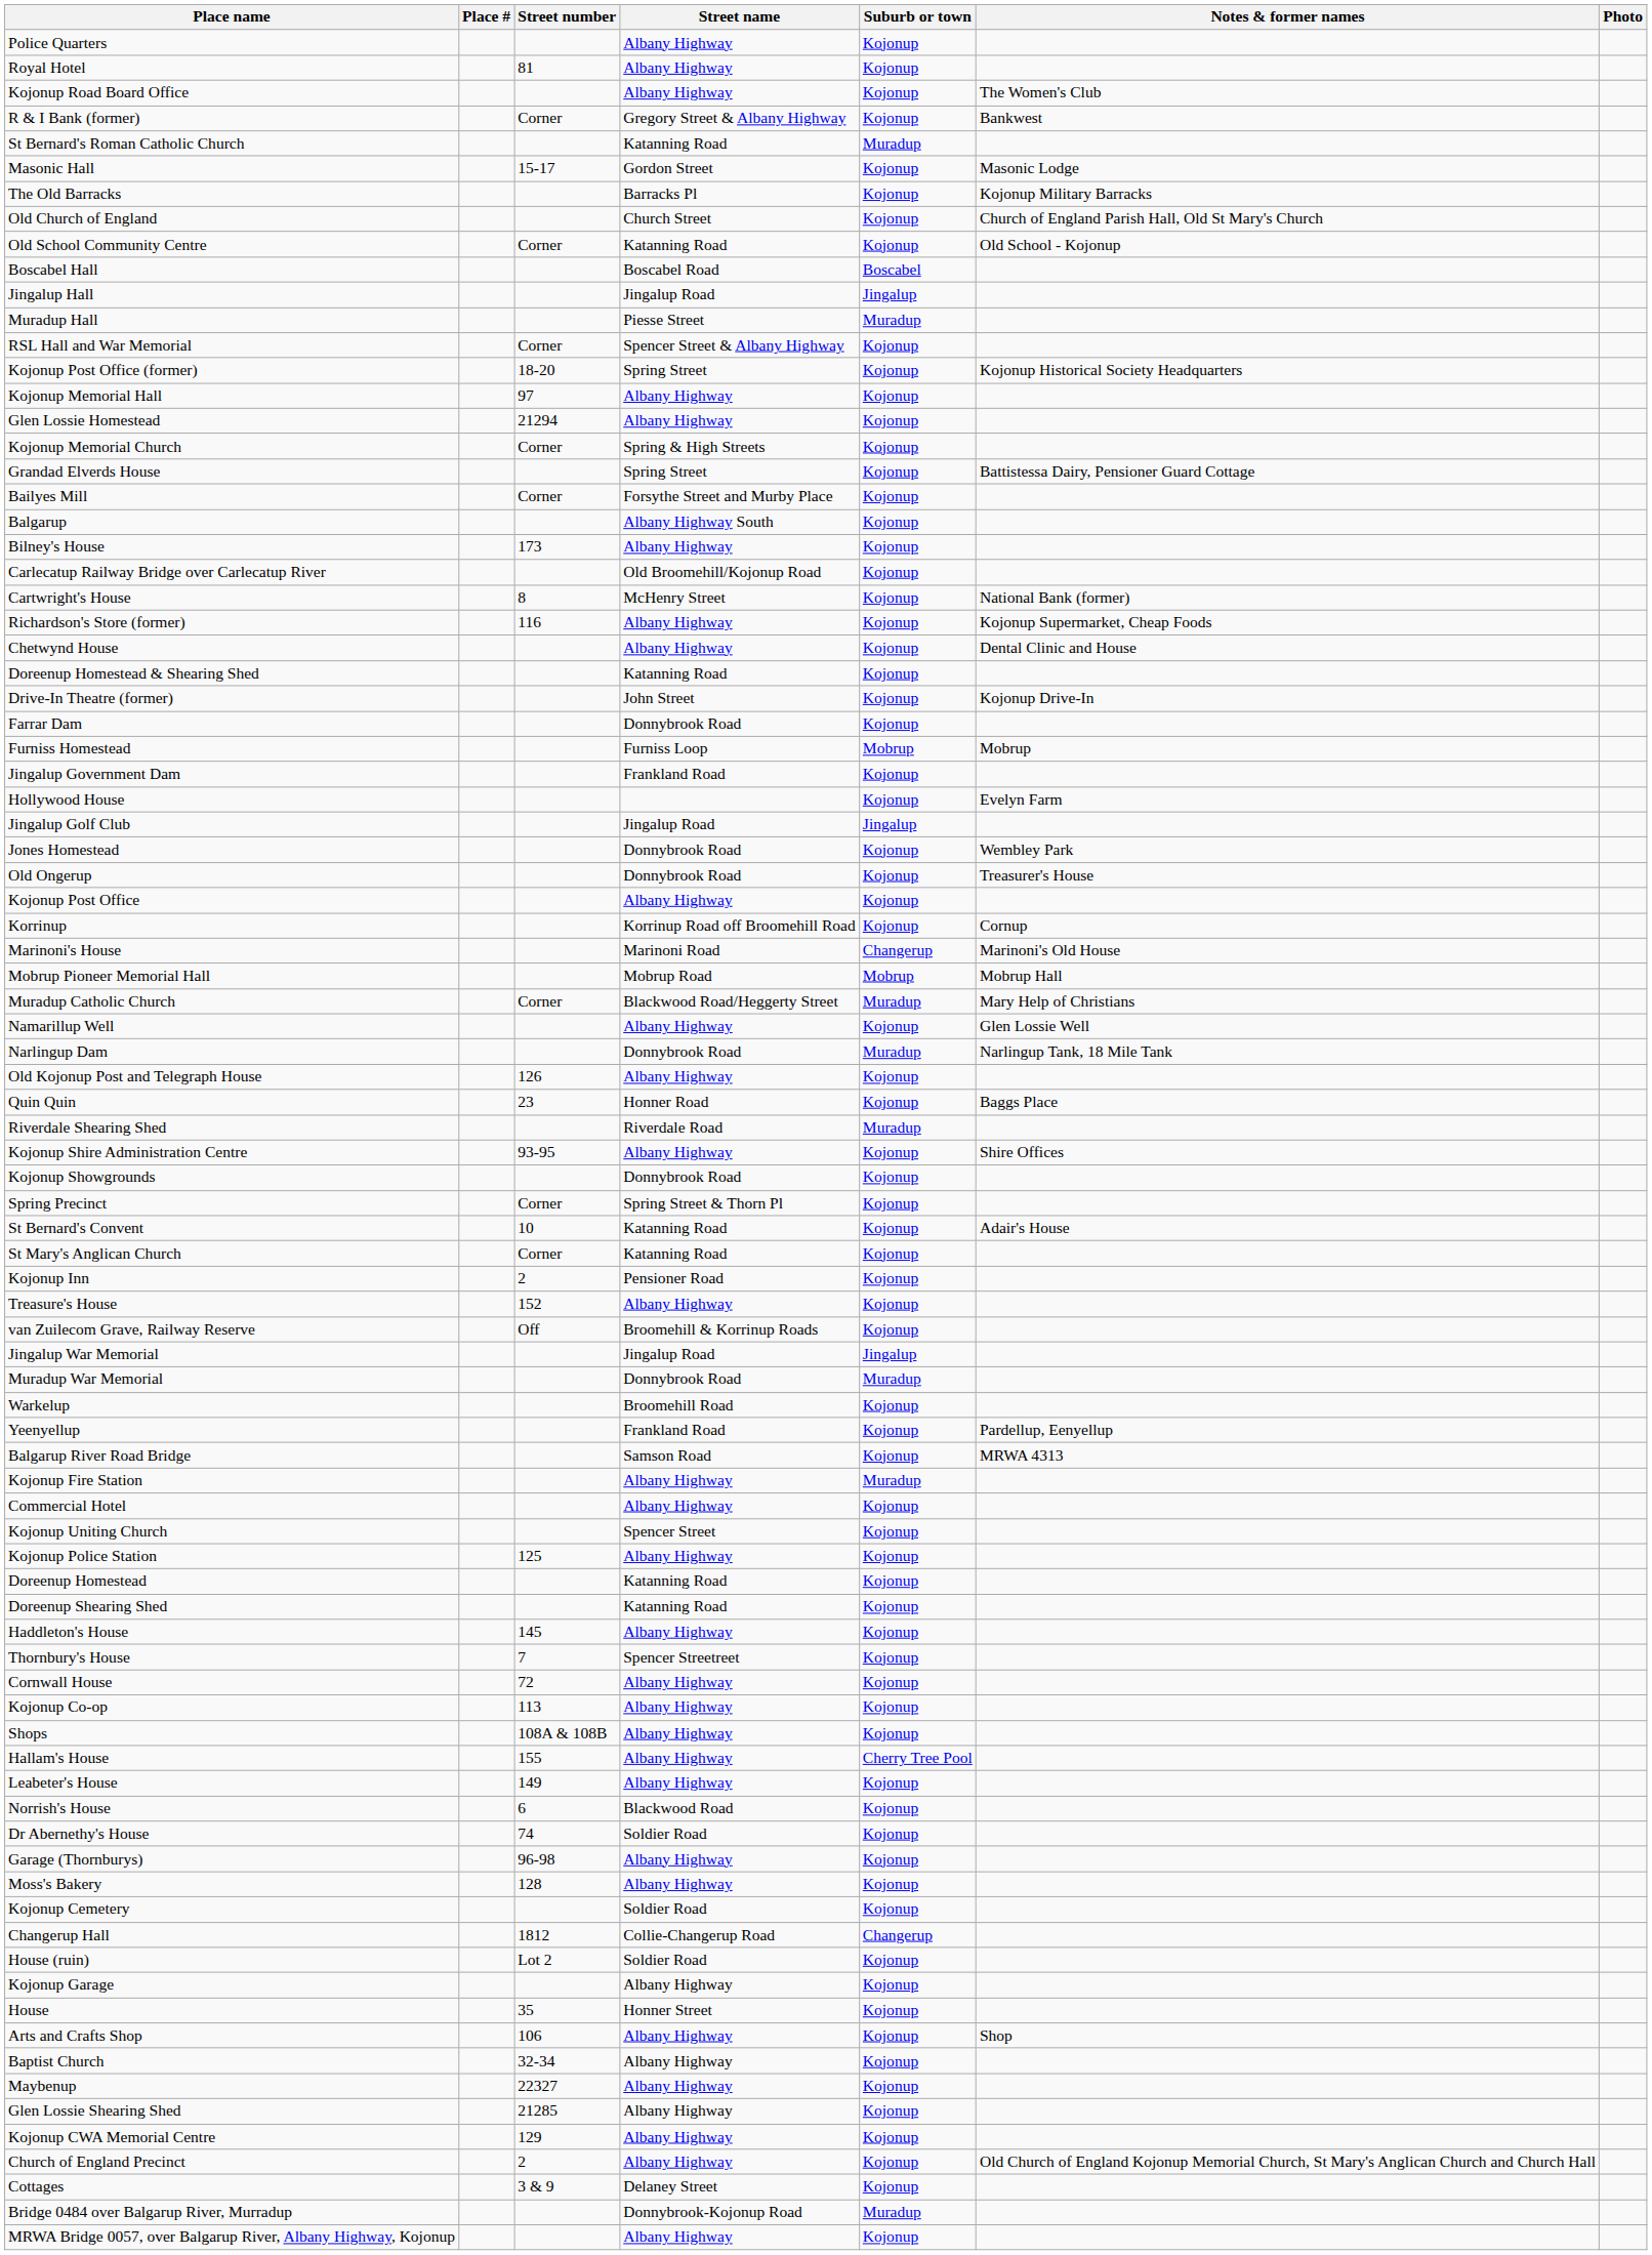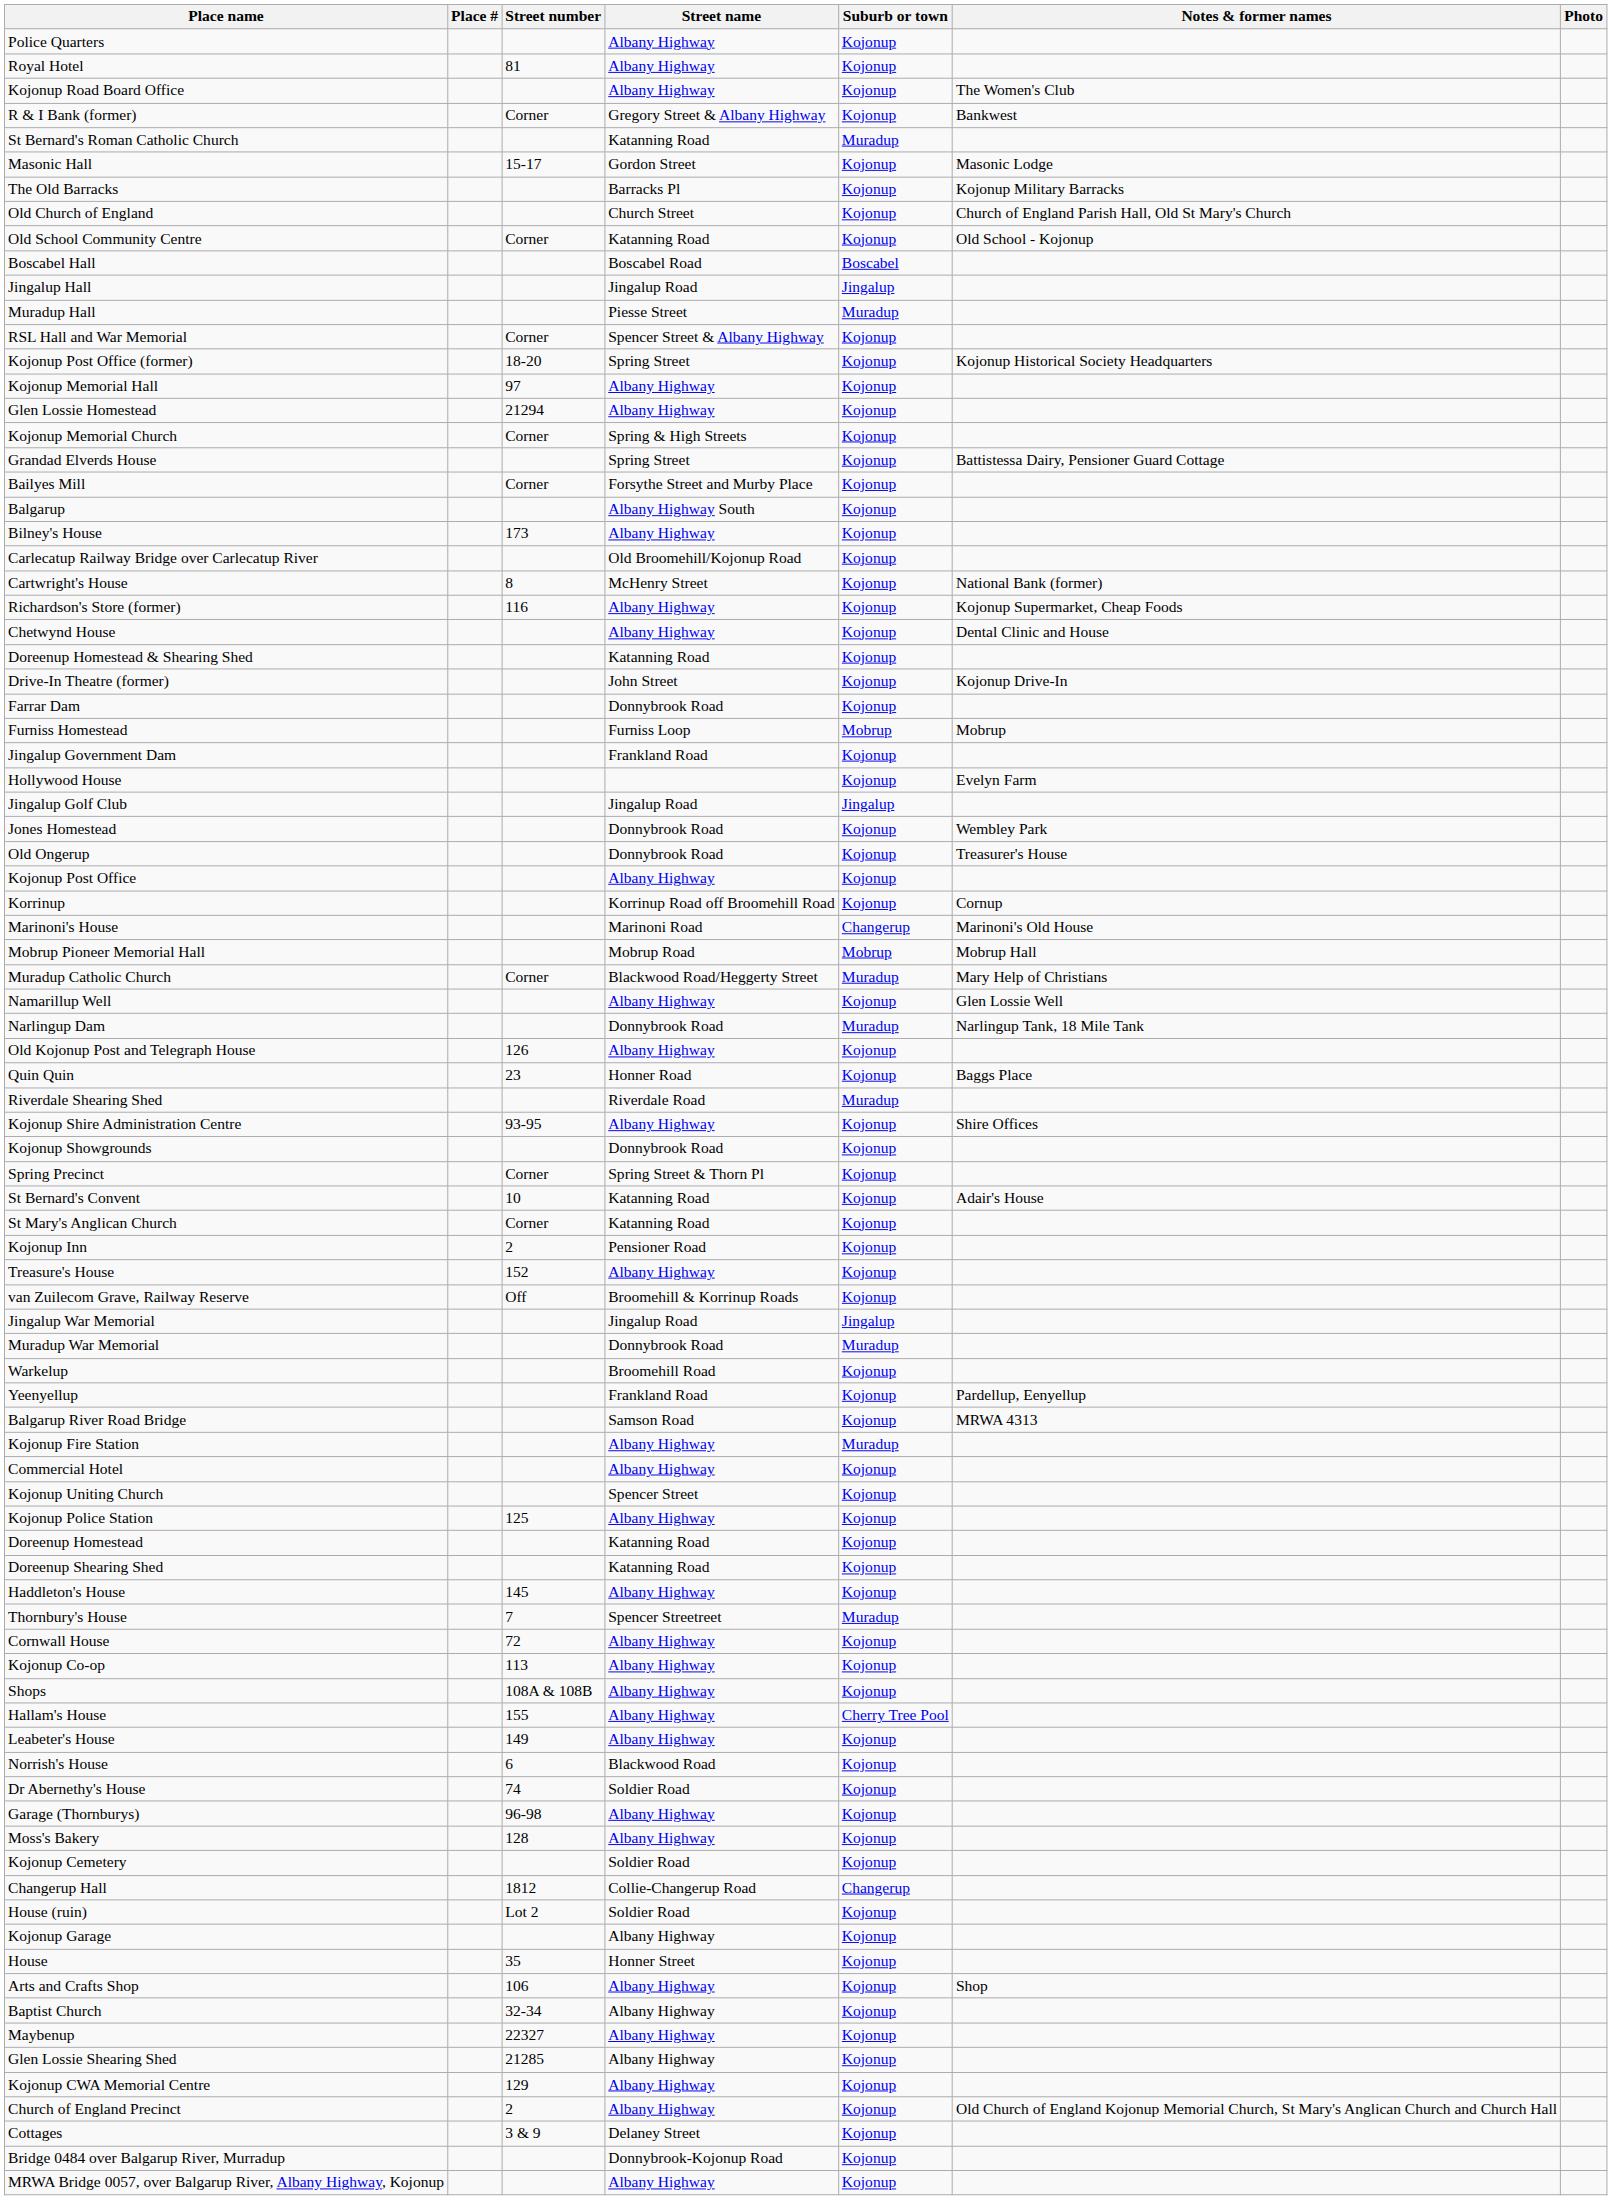Thornbury's House | Suburb or town: Kojonup -> Muradup
Bridge 0484 over Balgarup River, Murradup | Suburb or town: Muradup -> Kojonup
